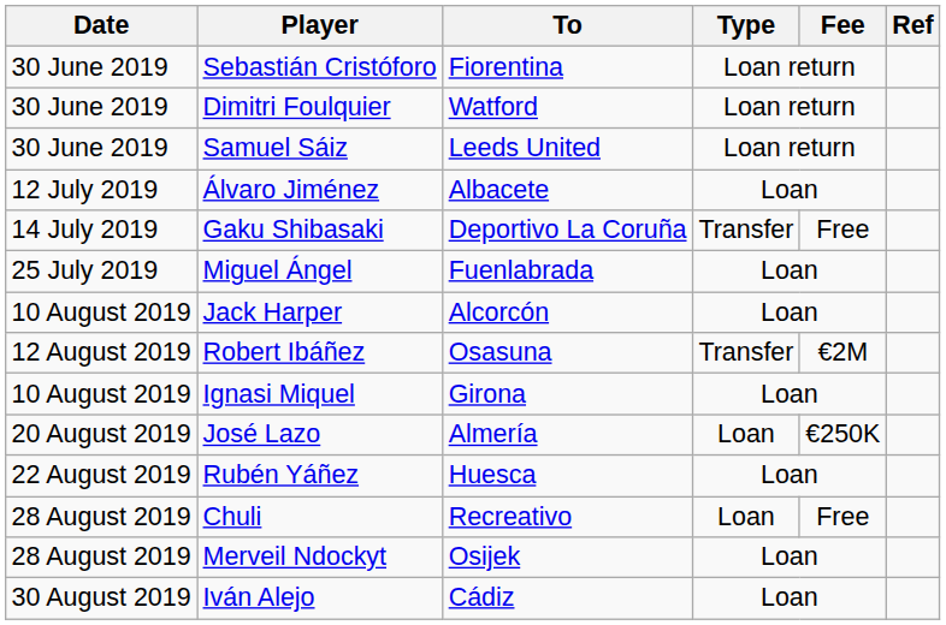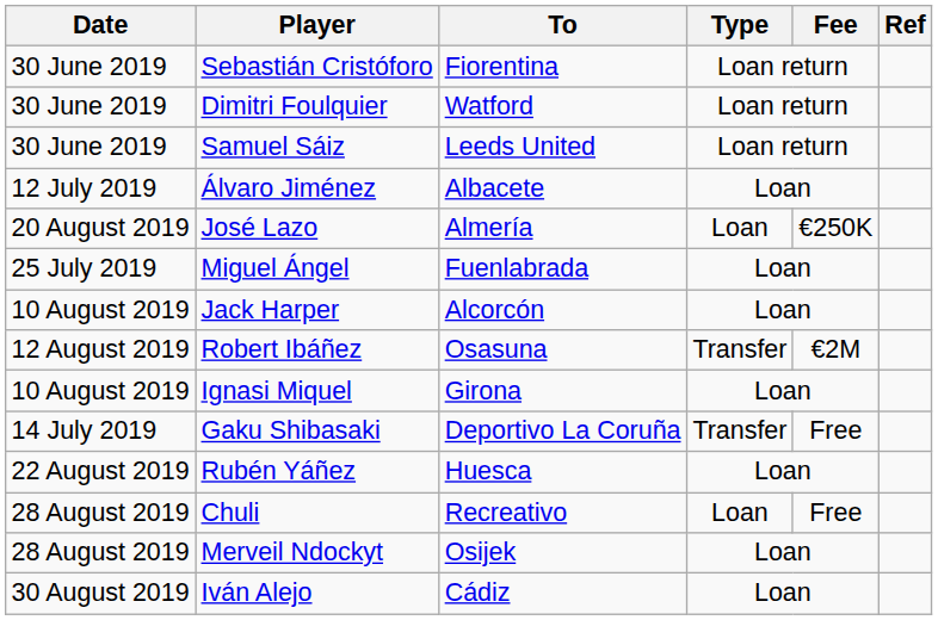rows swapped: Gaku Shibasaki <-> José Lazo
